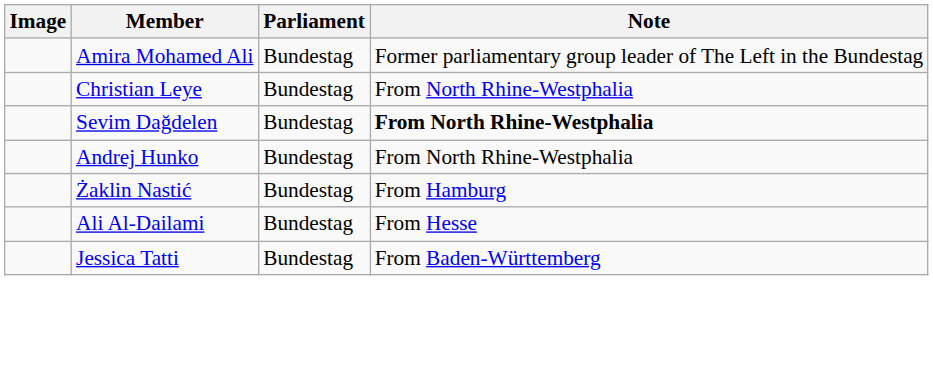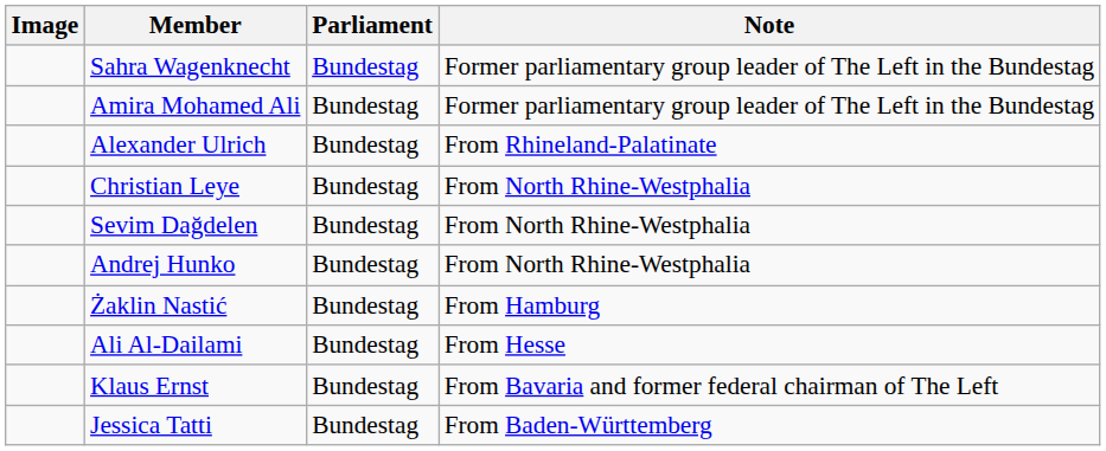+ row: Sahra Wagenknecht | Bundestag | Former parliamentary group leader of The Left in the Bundestag
+ row: Alexander Ulrich | Bundestag | From Rhineland-Palatinate
Sevim Dağdelen | Note: bold -> normal
+ row: Klaus Ernst | Bundestag | From Bavaria and former federal chairman of The Left
